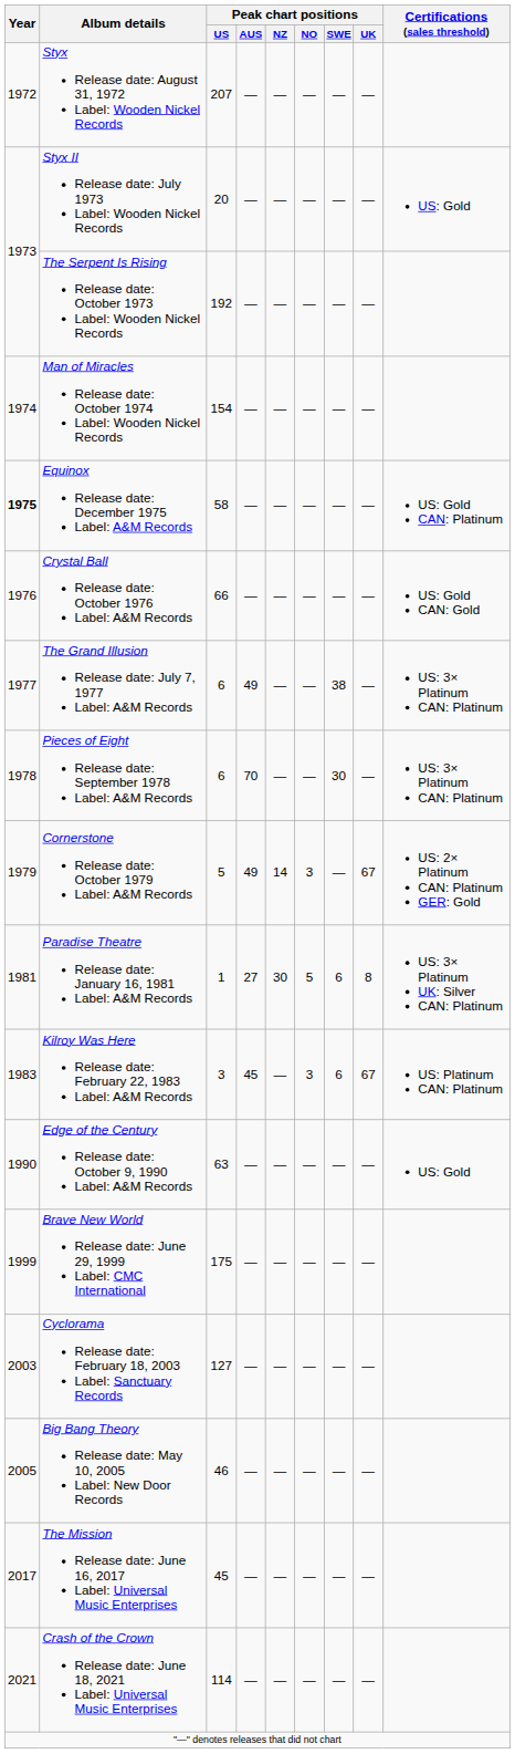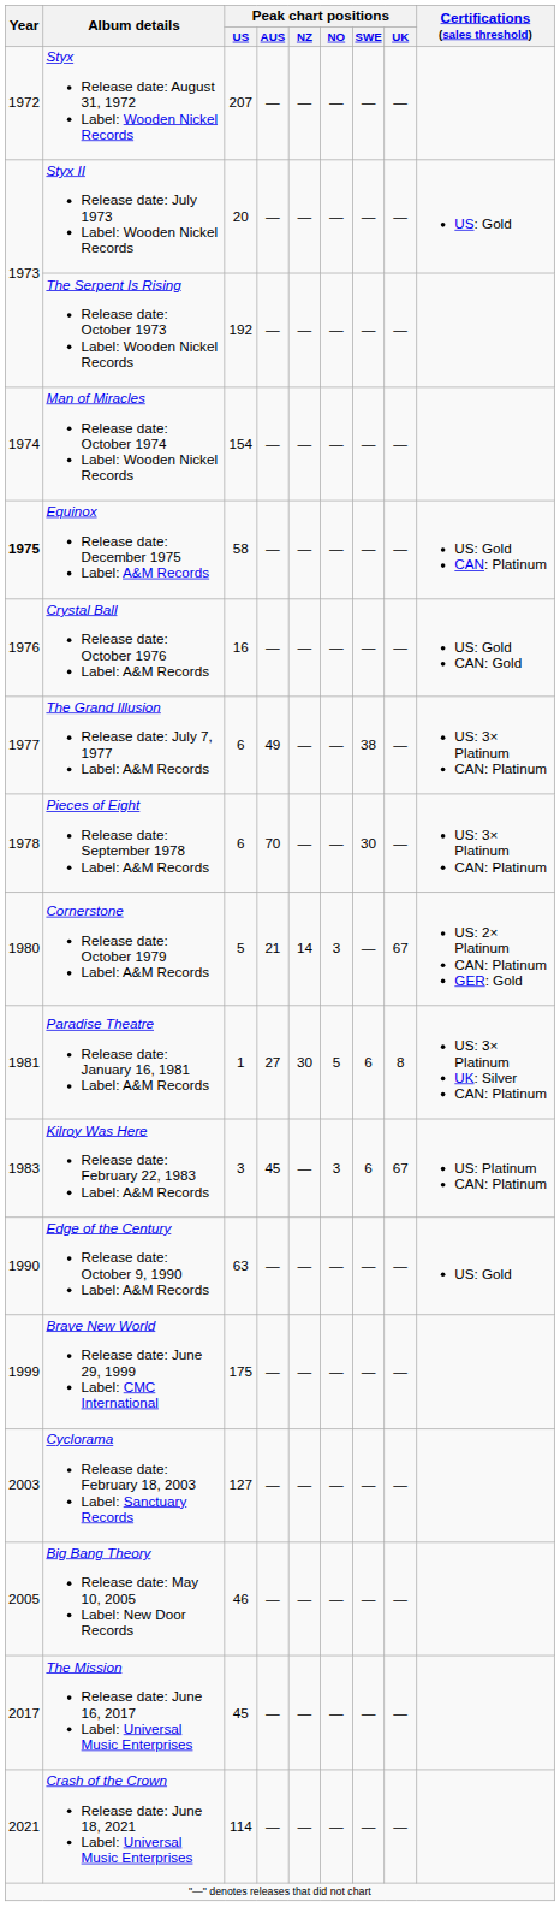Crystal Ball Release date: October 1976 Label: A&M Records | Peak chart positions / US: 66 -> 16
Cornerstone Release date: October 1979 Label: A&M Records | Year: 1979 -> 1980
Cornerstone Release date: October 1979 Label: A&M Records | Peak chart positions / AUS: 49 -> 21
